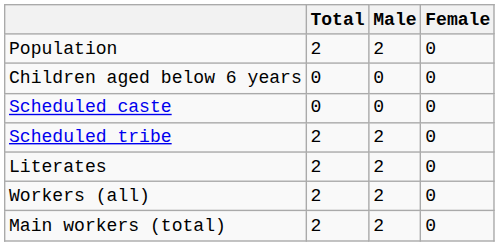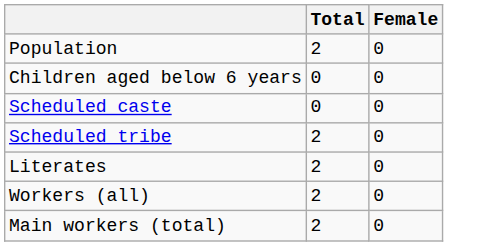- column: Male | 2 | 0 | 0 | 2 | 2 | 2 | 2
